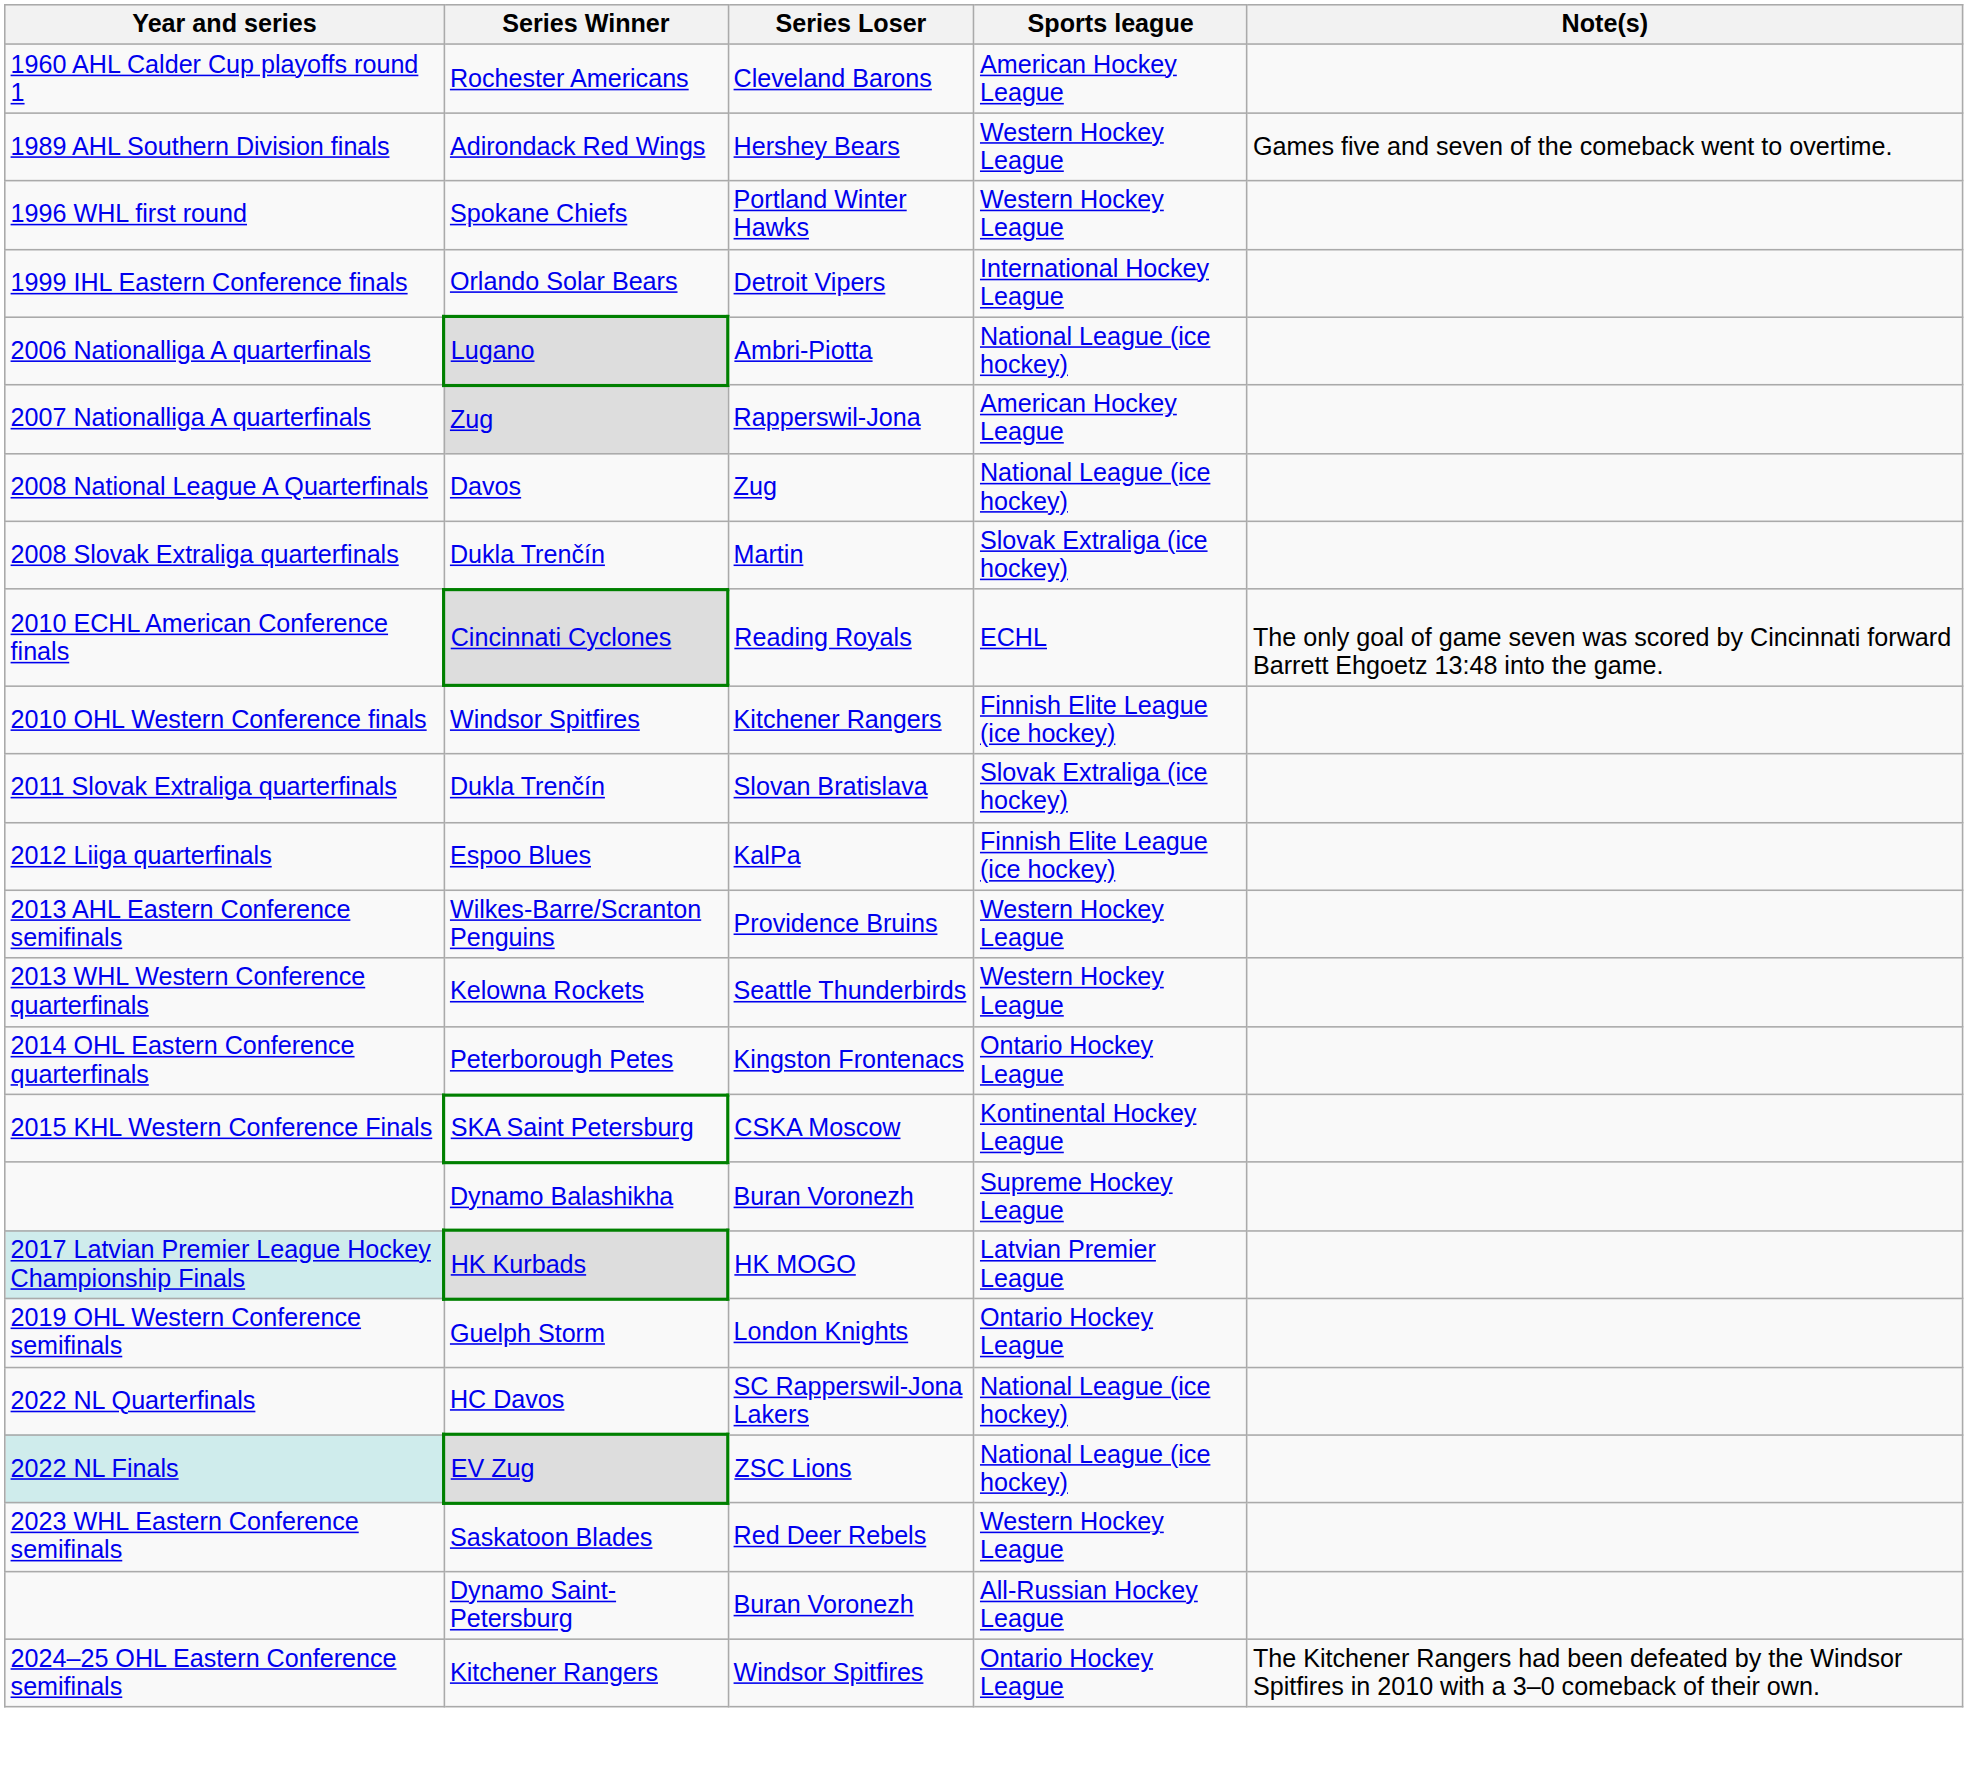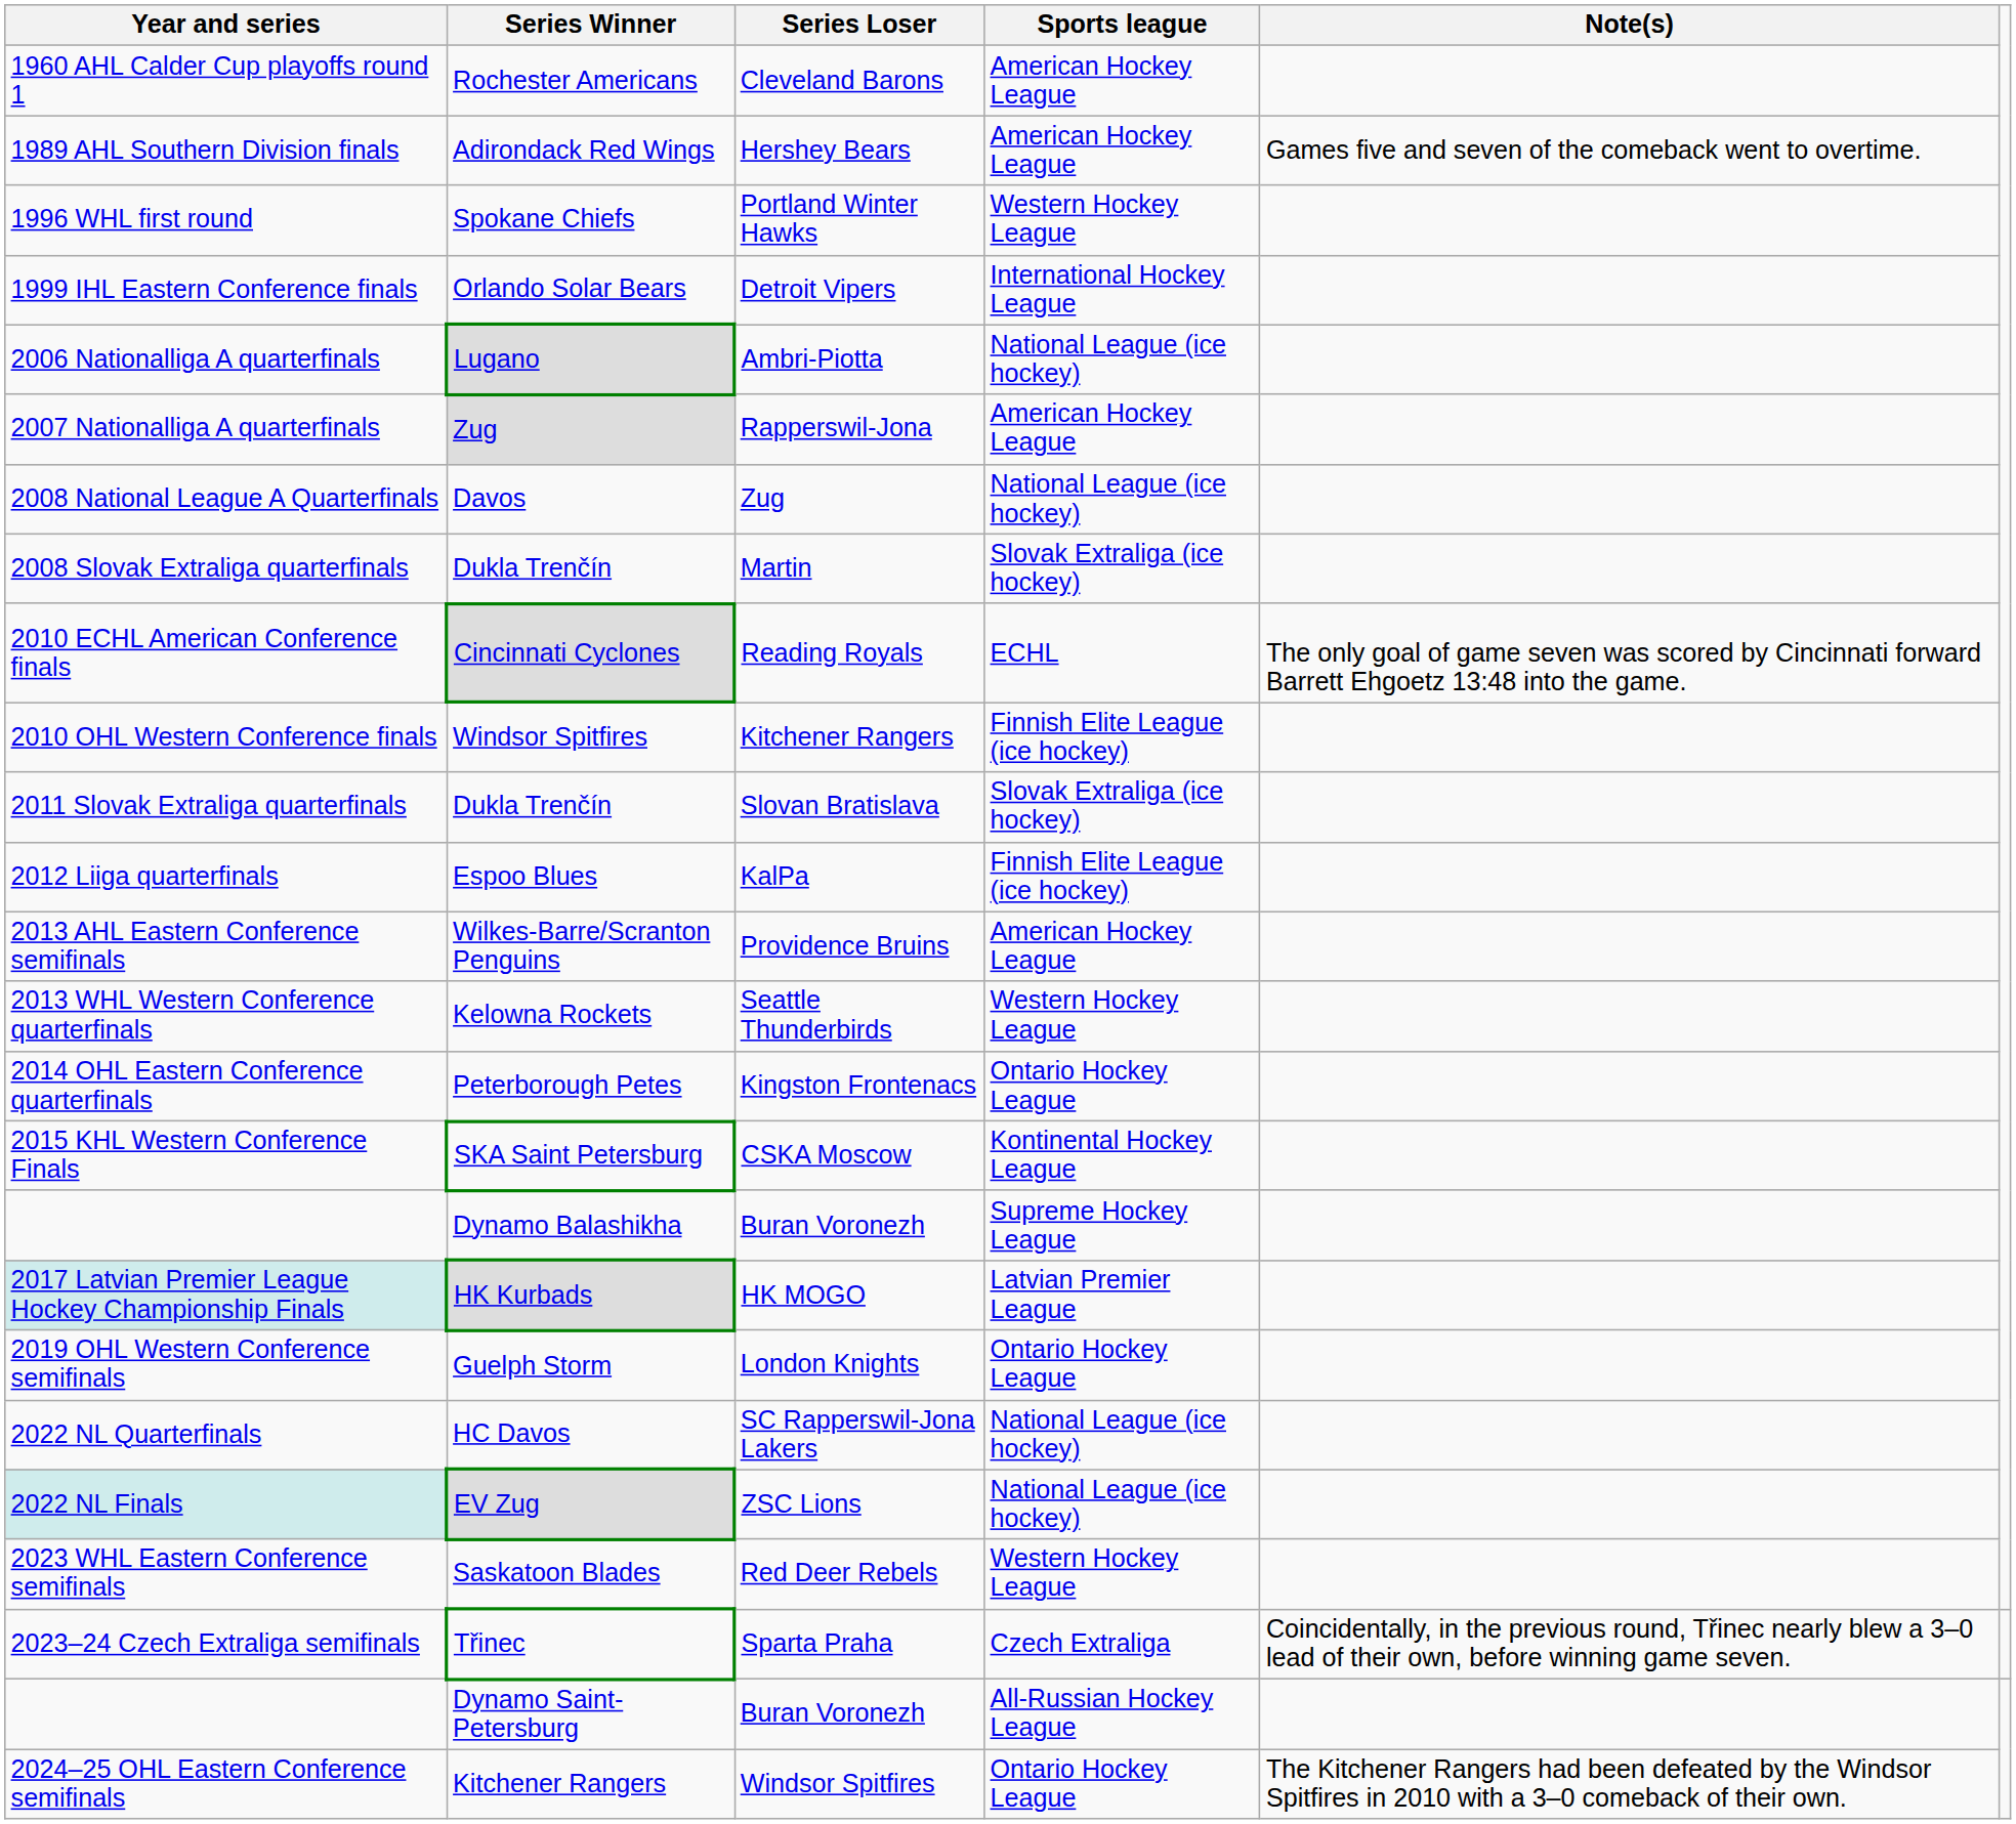1989 AHL Southern Division finals | Sports league: Western Hockey League -> American Hockey League
2013 AHL Eastern Conference semifinals | Sports league: Western Hockey League -> American Hockey League
+ row: 2023–24 Czech Extraliga semifinals | Třinec | Sparta Praha | Czech Extraliga | Coincidentally, in the previous round, Třinec nearly blew a 3–0 lead of their own, before winning game seven.
